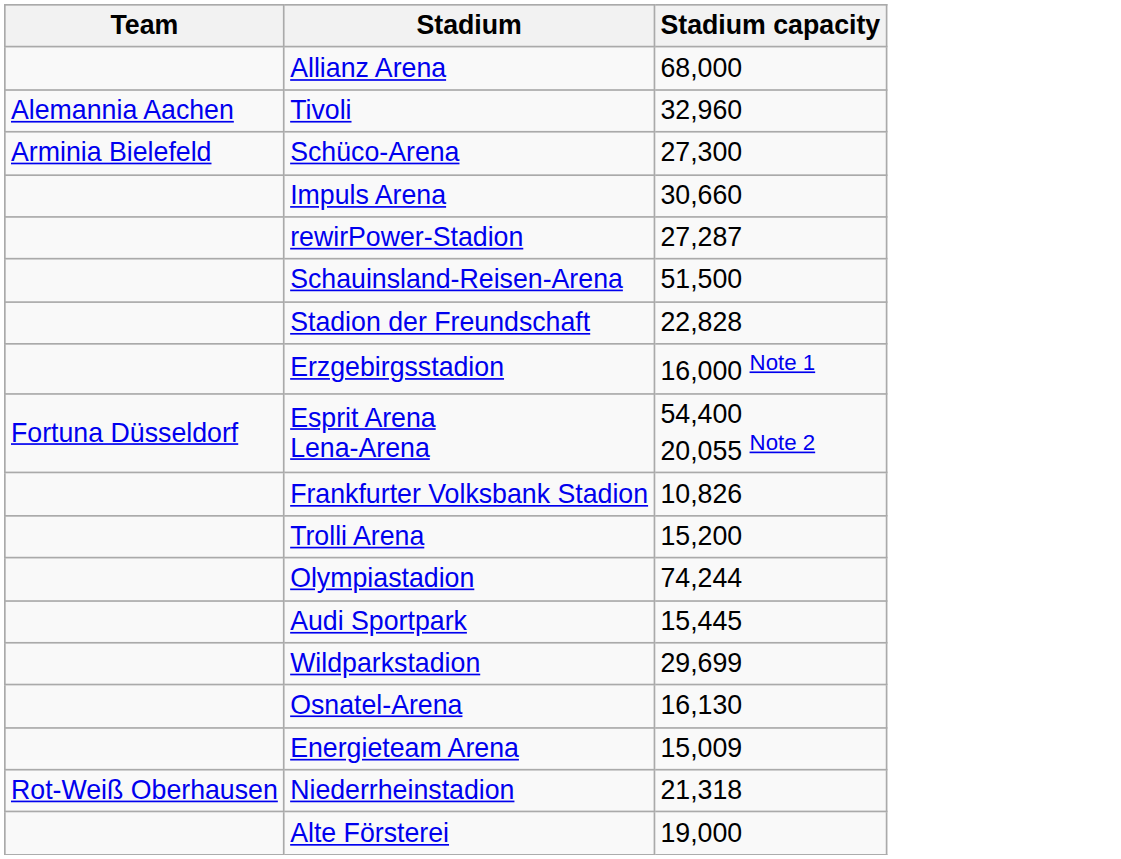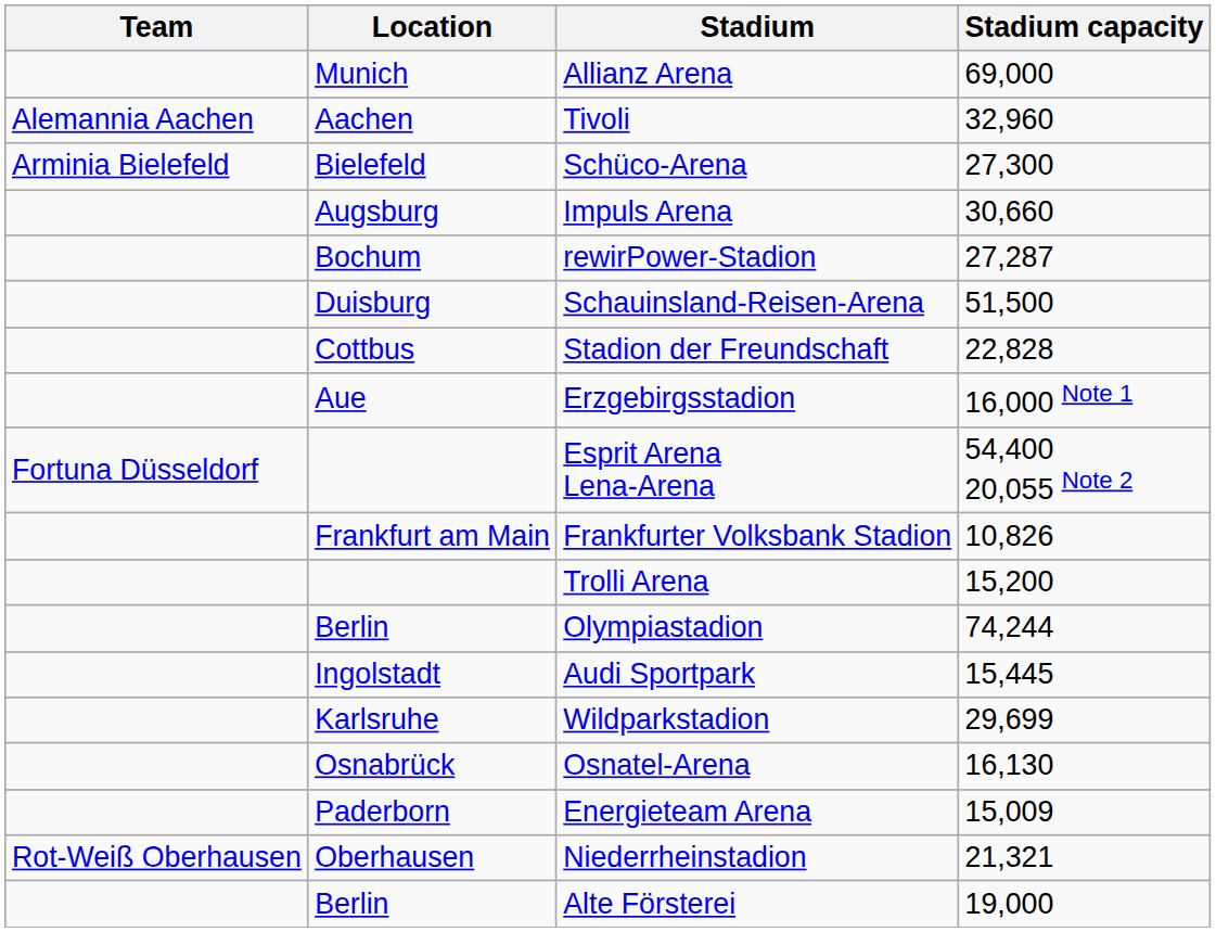+ column: Location | Munich | Aachen | Bielefeld | Augsburg | Bochum | Duisburg | Cottbus | Aue | Frankfurt am Main | Berlin | Ingolstadt | Karlsruhe | Osnabrück | Paderborn | Oberhausen | Berlin
Allianz Arena | Stadium capacity: 68,000 -> 69,000
Niederrheinstadion | Stadium capacity: 21,318 -> 21,321
